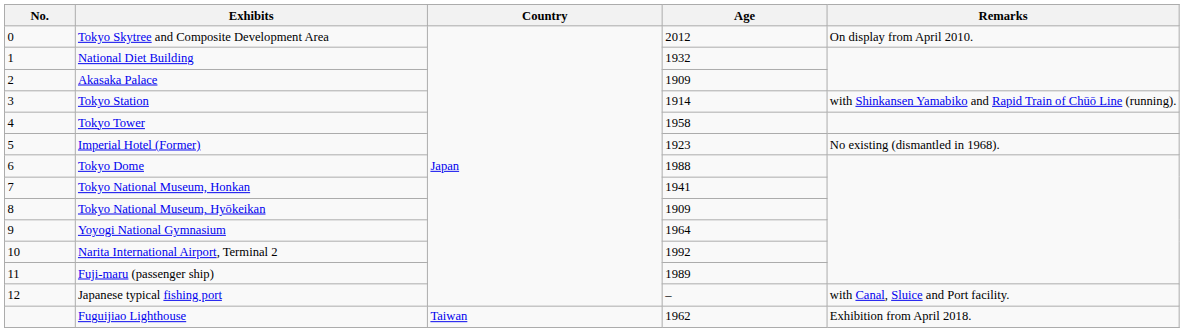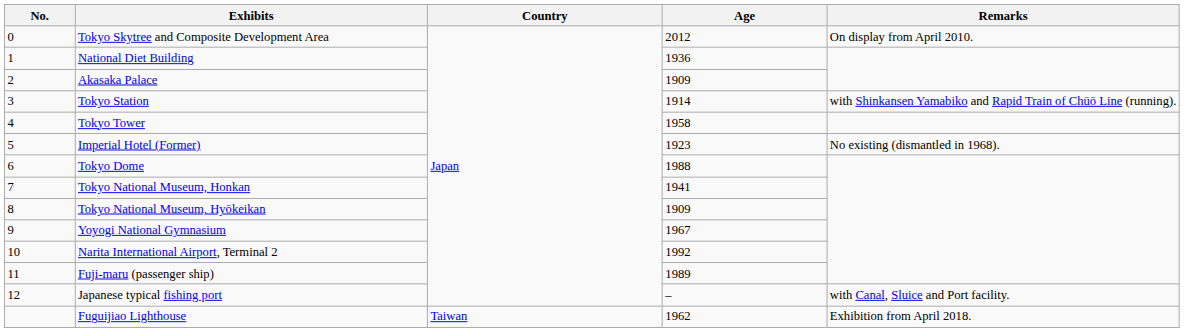National Diet Building | Age: 1932 -> 1936
Yoyogi National Gymnasium | Age: 1964 -> 1967
